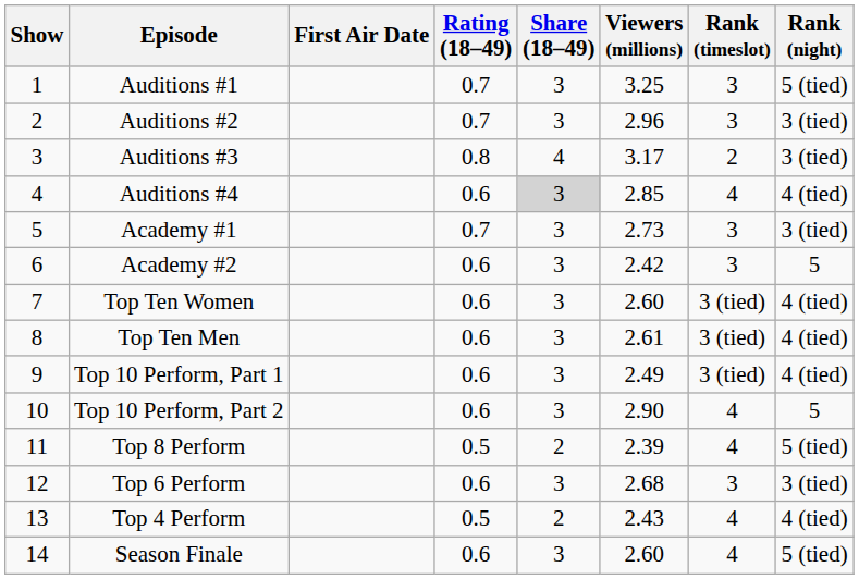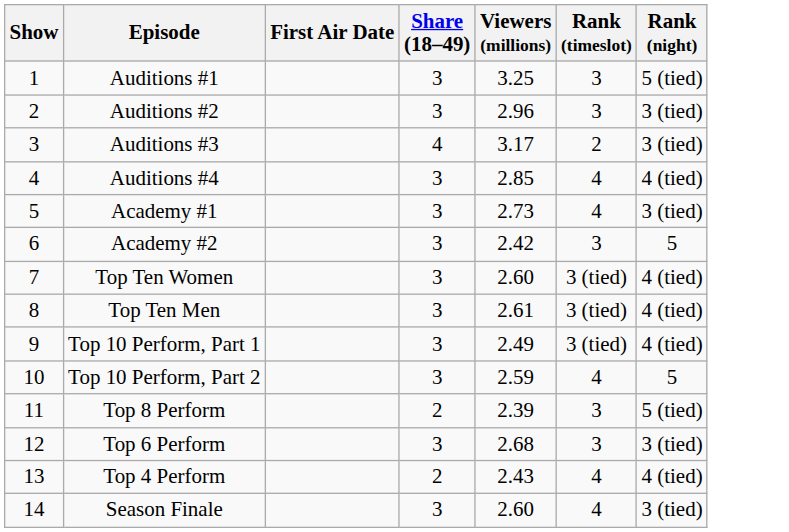- column: Rating (18–49) | 0.7 | 0.7 | 0.8 | 0.6 | 0.7 | 0.6 | 0.6 | 0.6 | 0.6 | 0.6 | 0.5 | 0.6 | 0.5 | 0.6
Auditions #4 | Share (18–49): lightgrey background -> no background
Academy #1 | Rank (timeslot): 3 -> 4
Top 10 Perform, Part 2 | Viewers (millions): 2.90 -> 2.59
Top 8 Perform | Rank (timeslot): 4 -> 3
Season Finale | Rank (night): 5 (tied) -> 3 (tied)
